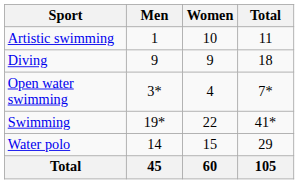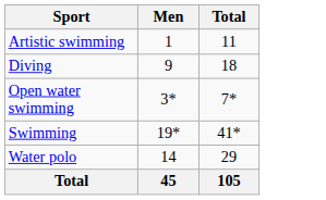- column: Women | 10 | 9 | 4 | 22 | 15 | 60
